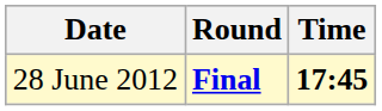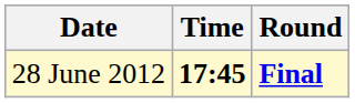columns swapped: Time <-> Round
